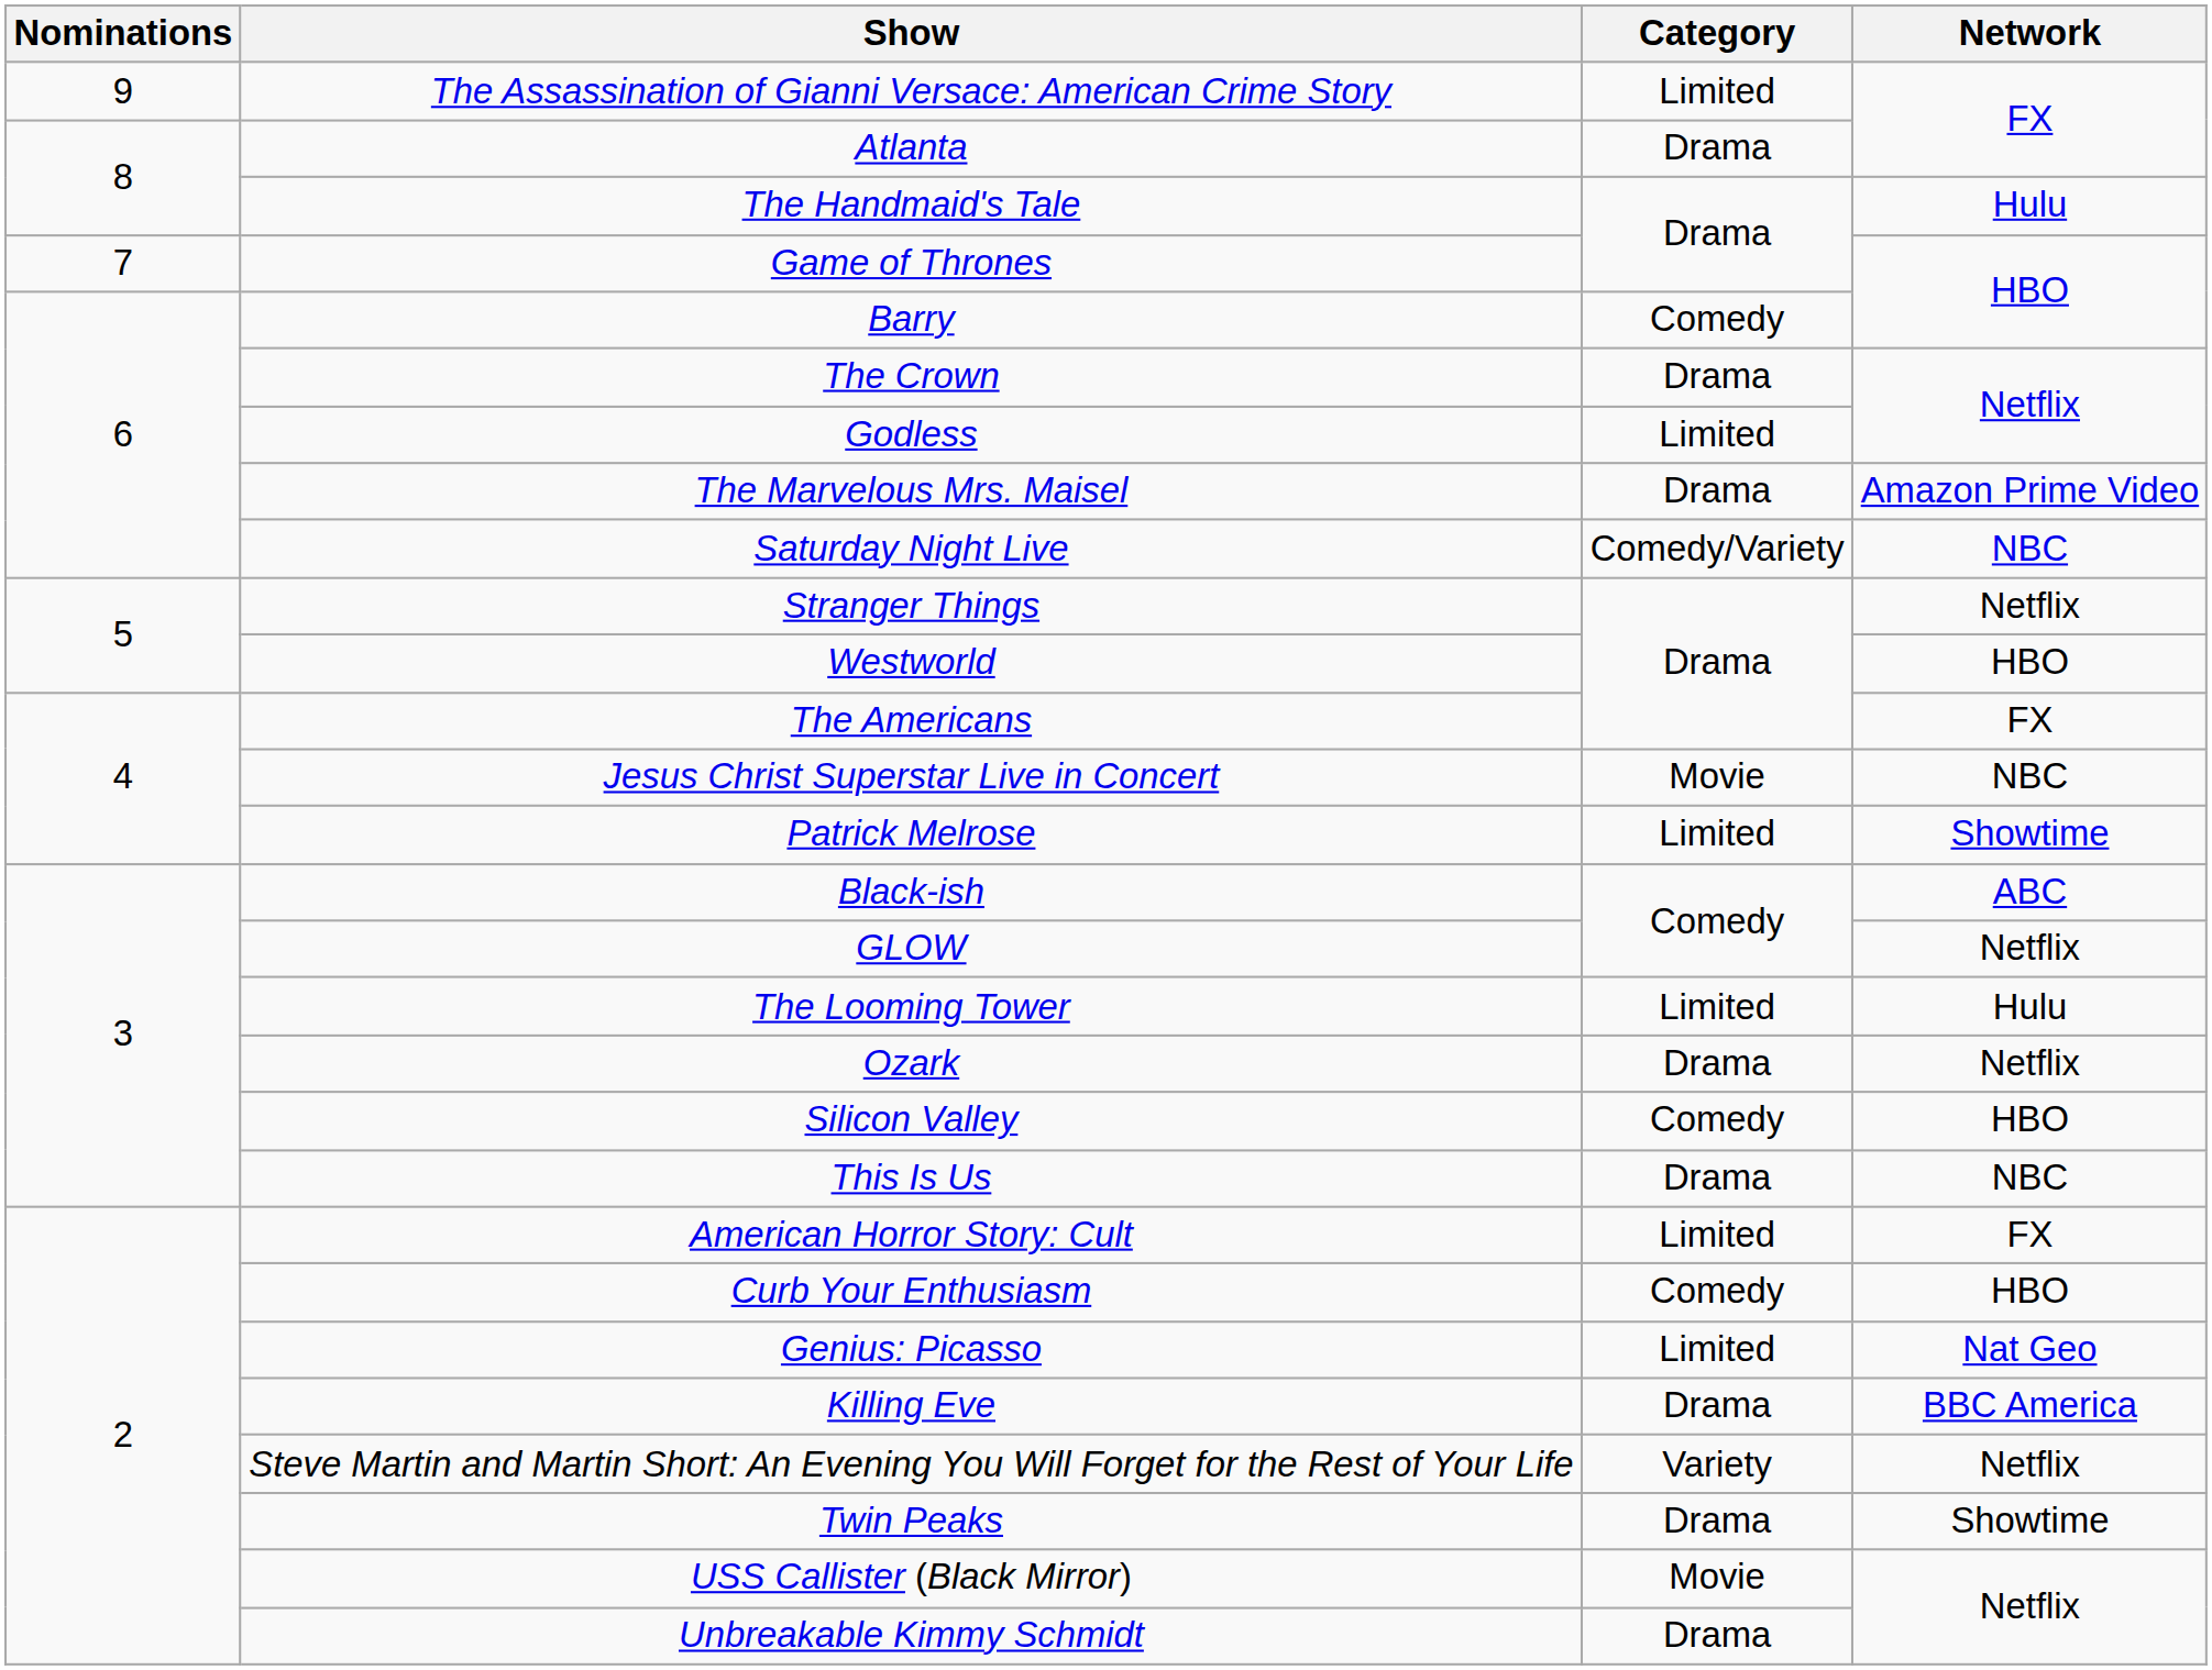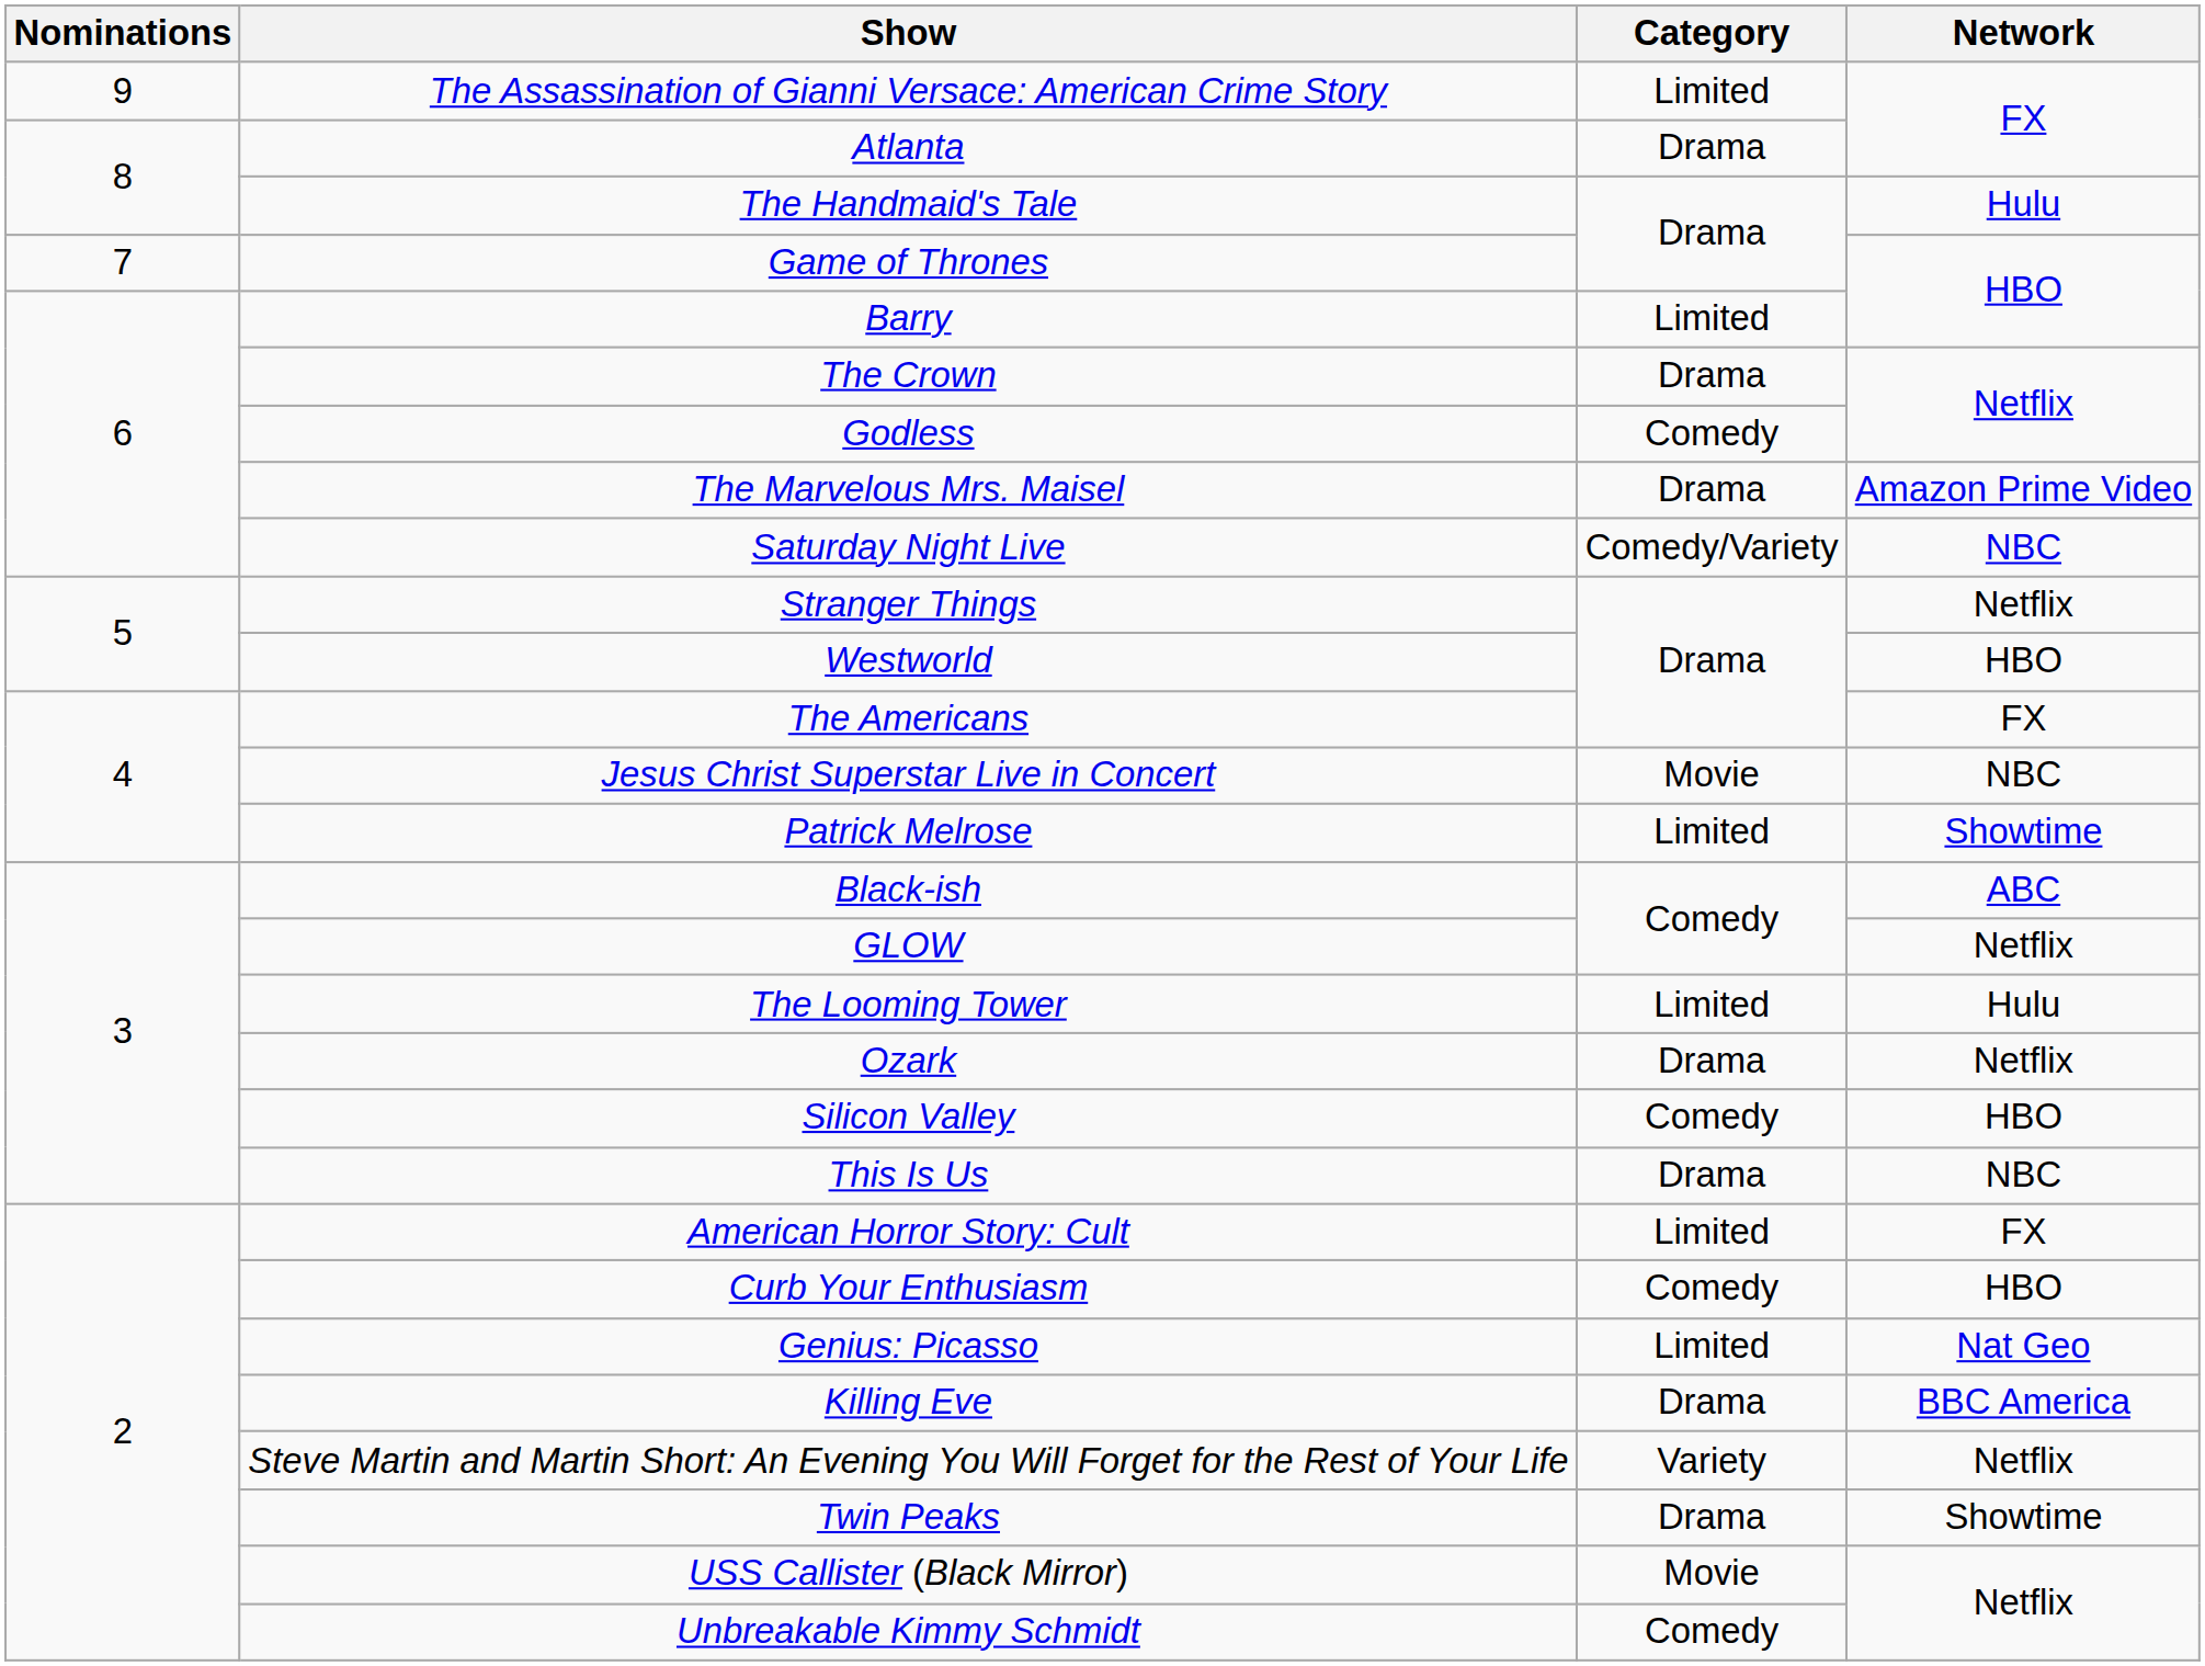Barry | Category: Comedy -> Limited
Godless | Category: Limited -> Comedy
Unbreakable Kimmy Schmidt | Category: Drama -> Comedy
